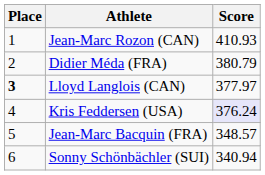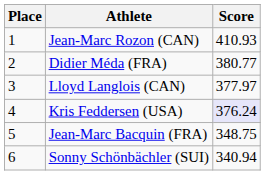Didier Méda (FRA) | Score: 380.79 -> 380.77
Lloyd Langlois (CAN) | Place: bold -> normal
Jean-Marc Bacquin (FRA) | Score: 348.57 -> 348.75
